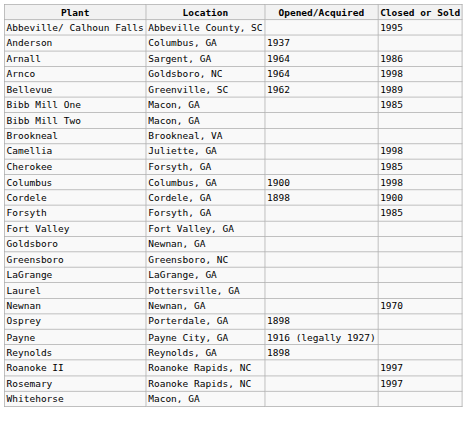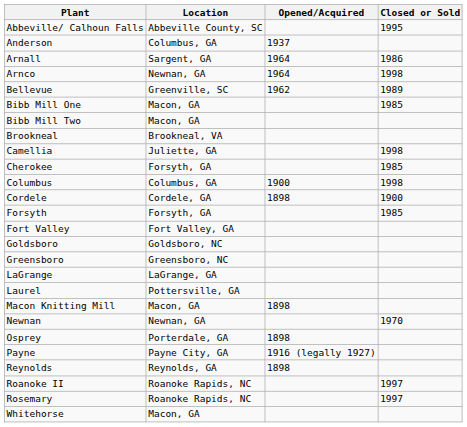Arnco | Location: Goldsboro, NC -> Newnan, GA
Goldsboro | Location: Newnan, GA -> Goldsboro, NC
+ row: Macon Knitting Mill | Macon, GA | 1898
